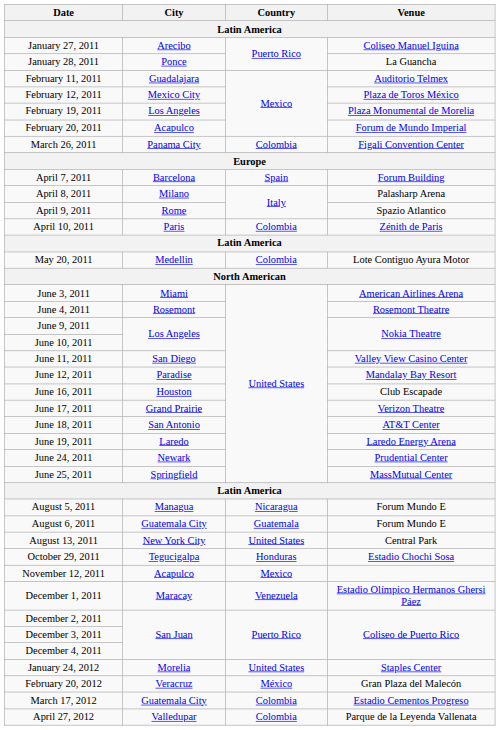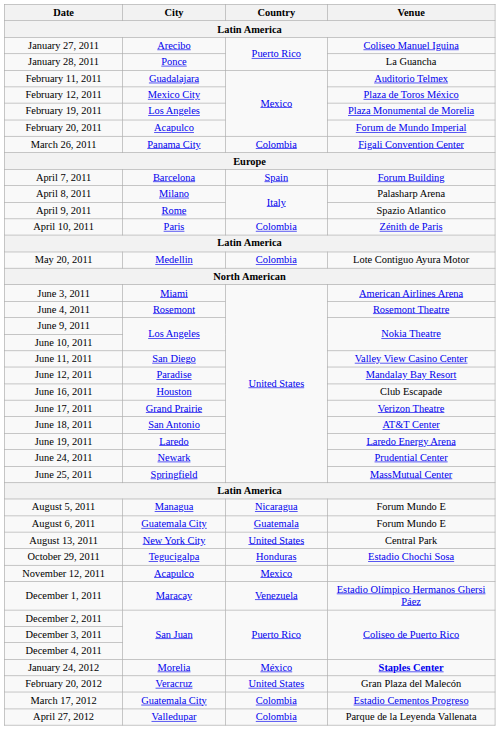January 24, 2012 | Country: United States -> México
January 24, 2012 | Venue: normal -> bold
February 20, 2012 | Country: México -> United States
